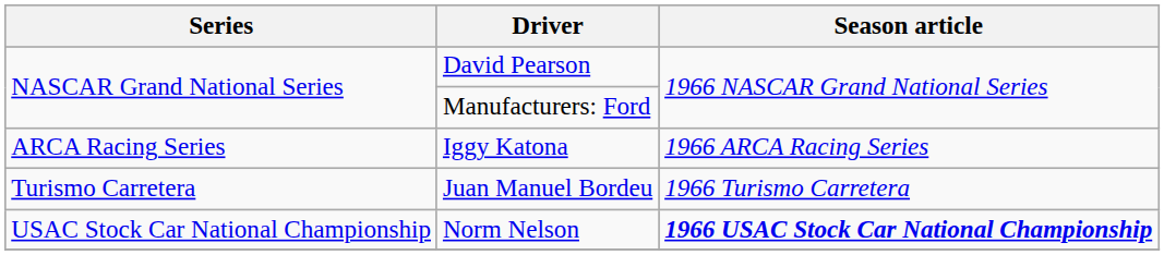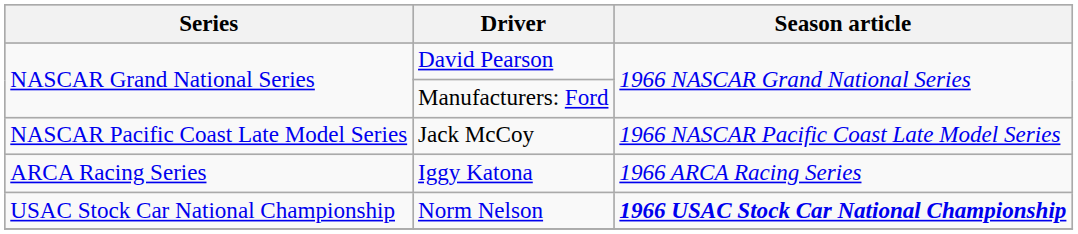+ row: NASCAR Pacific Coast Late Model Series | Jack McCoy | 1966 NASCAR Pacific Coast Late Model Series
- row: Turismo Carretera | Juan Manuel Bordeu | 1966 Turismo Carretera
